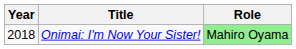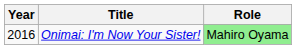Onimai: I'm Now Your Sister! | Year: 2018 -> 2016
